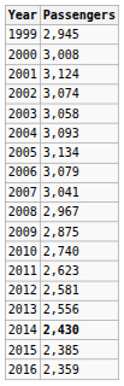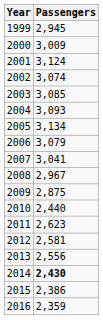2000 | Passengers: 3,008 -> 3,009
2003 | Passengers: 3,058 -> 3,085
2010 | Passengers: 2,740 -> 2,440
2015 | Passengers: 2,385 -> 2,386
